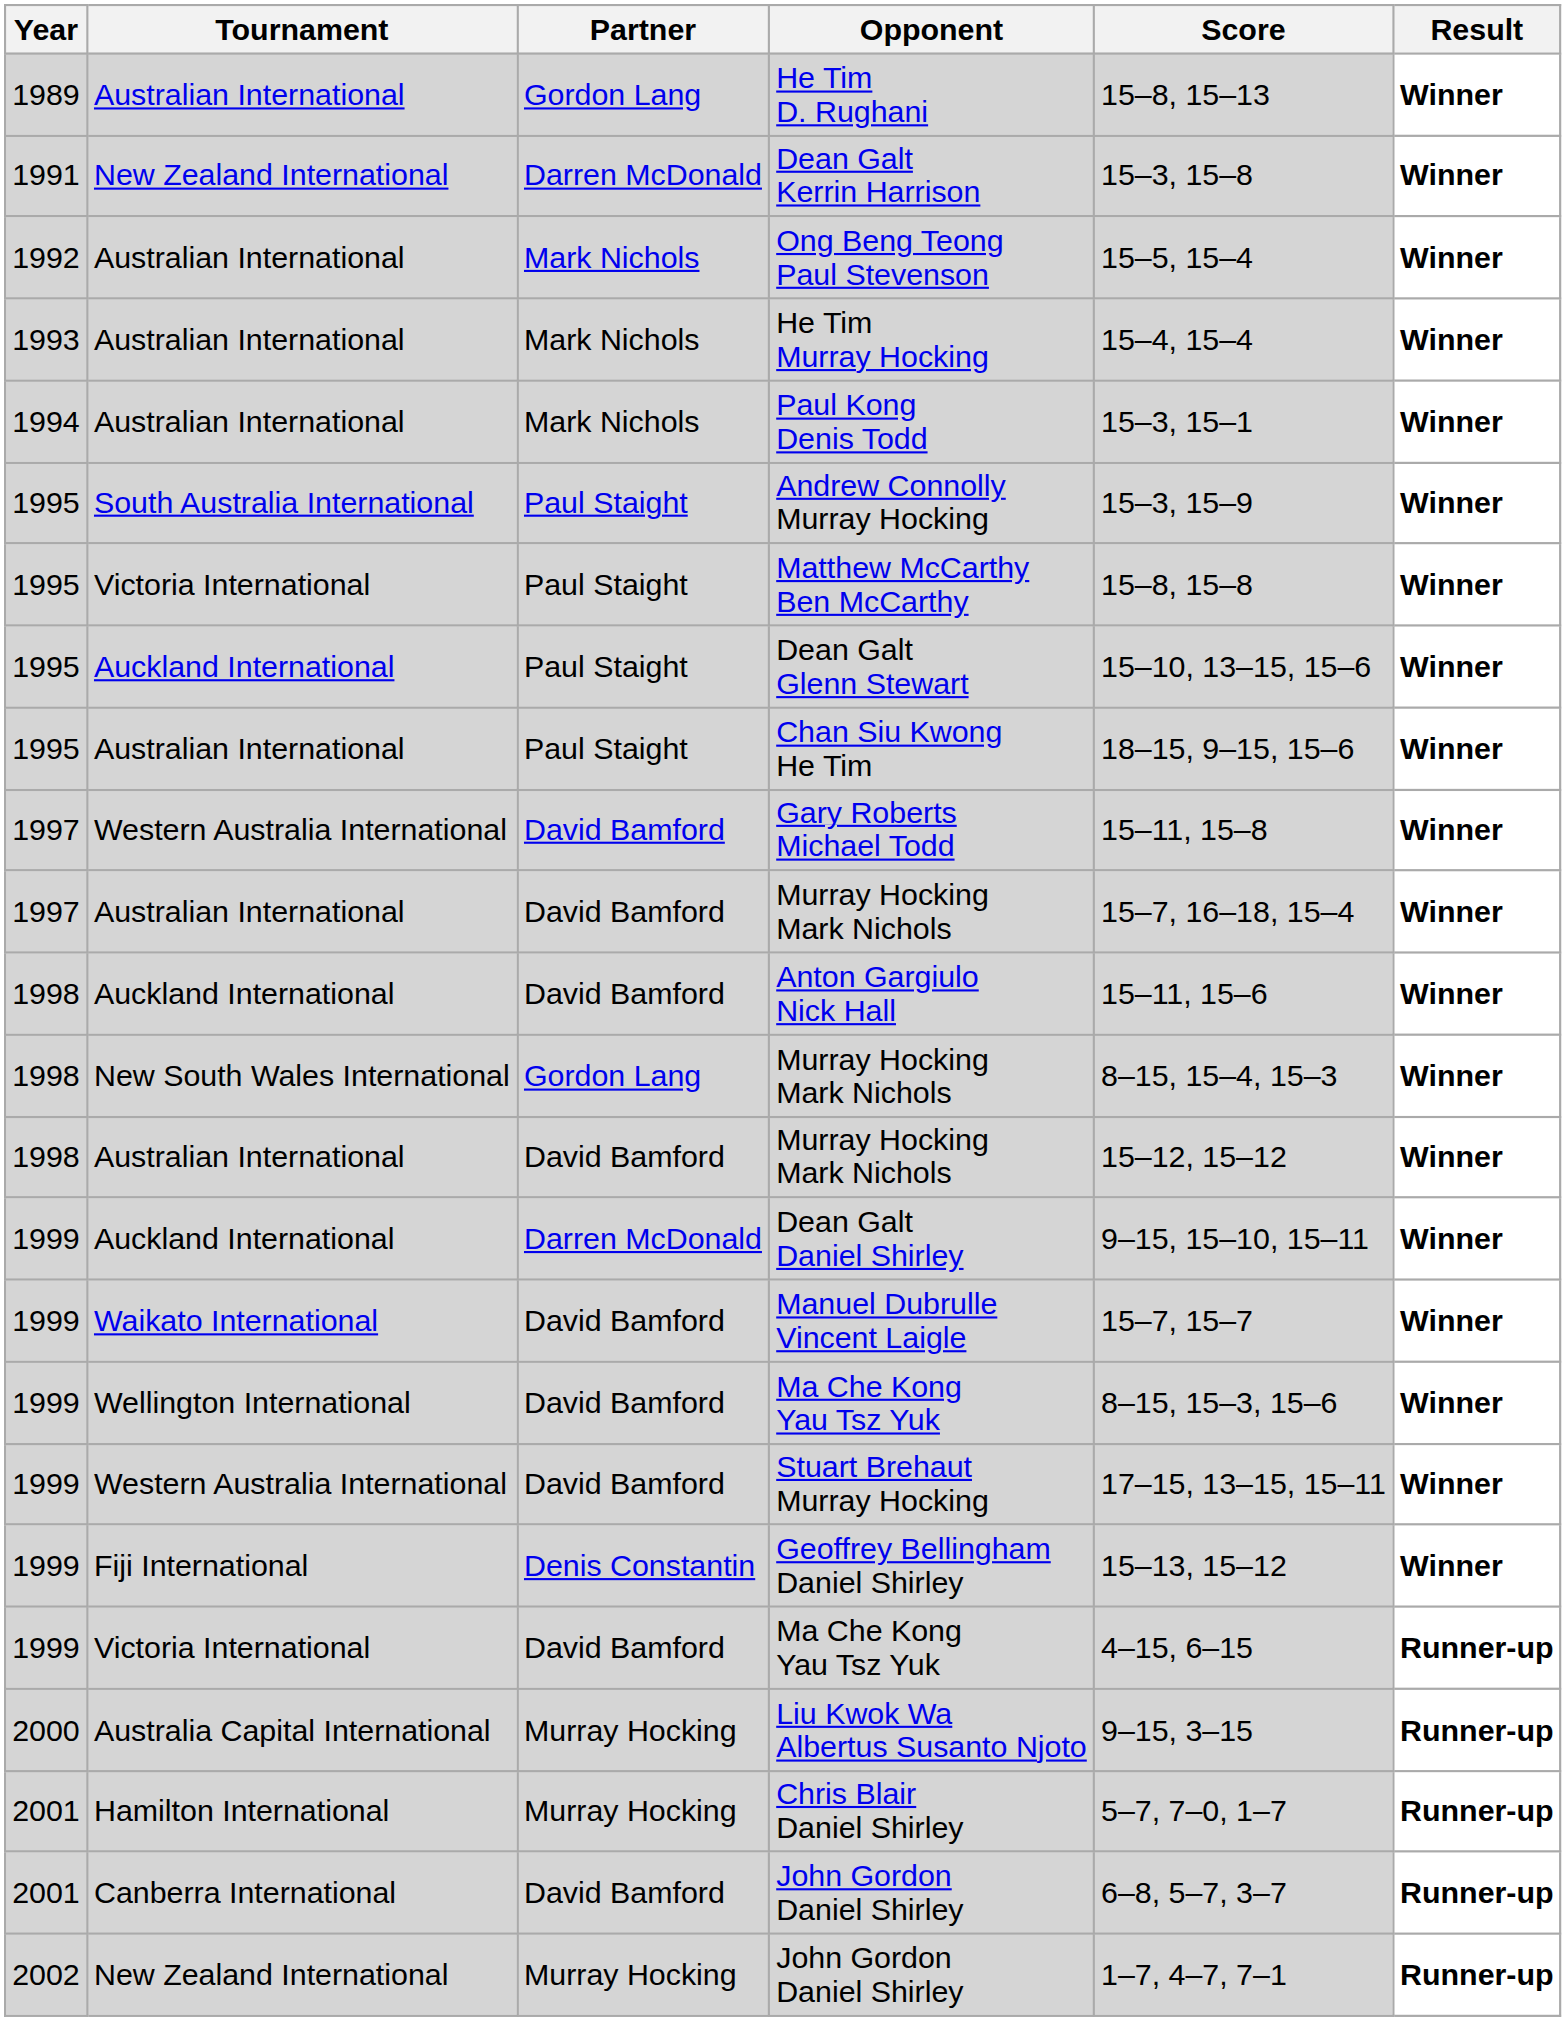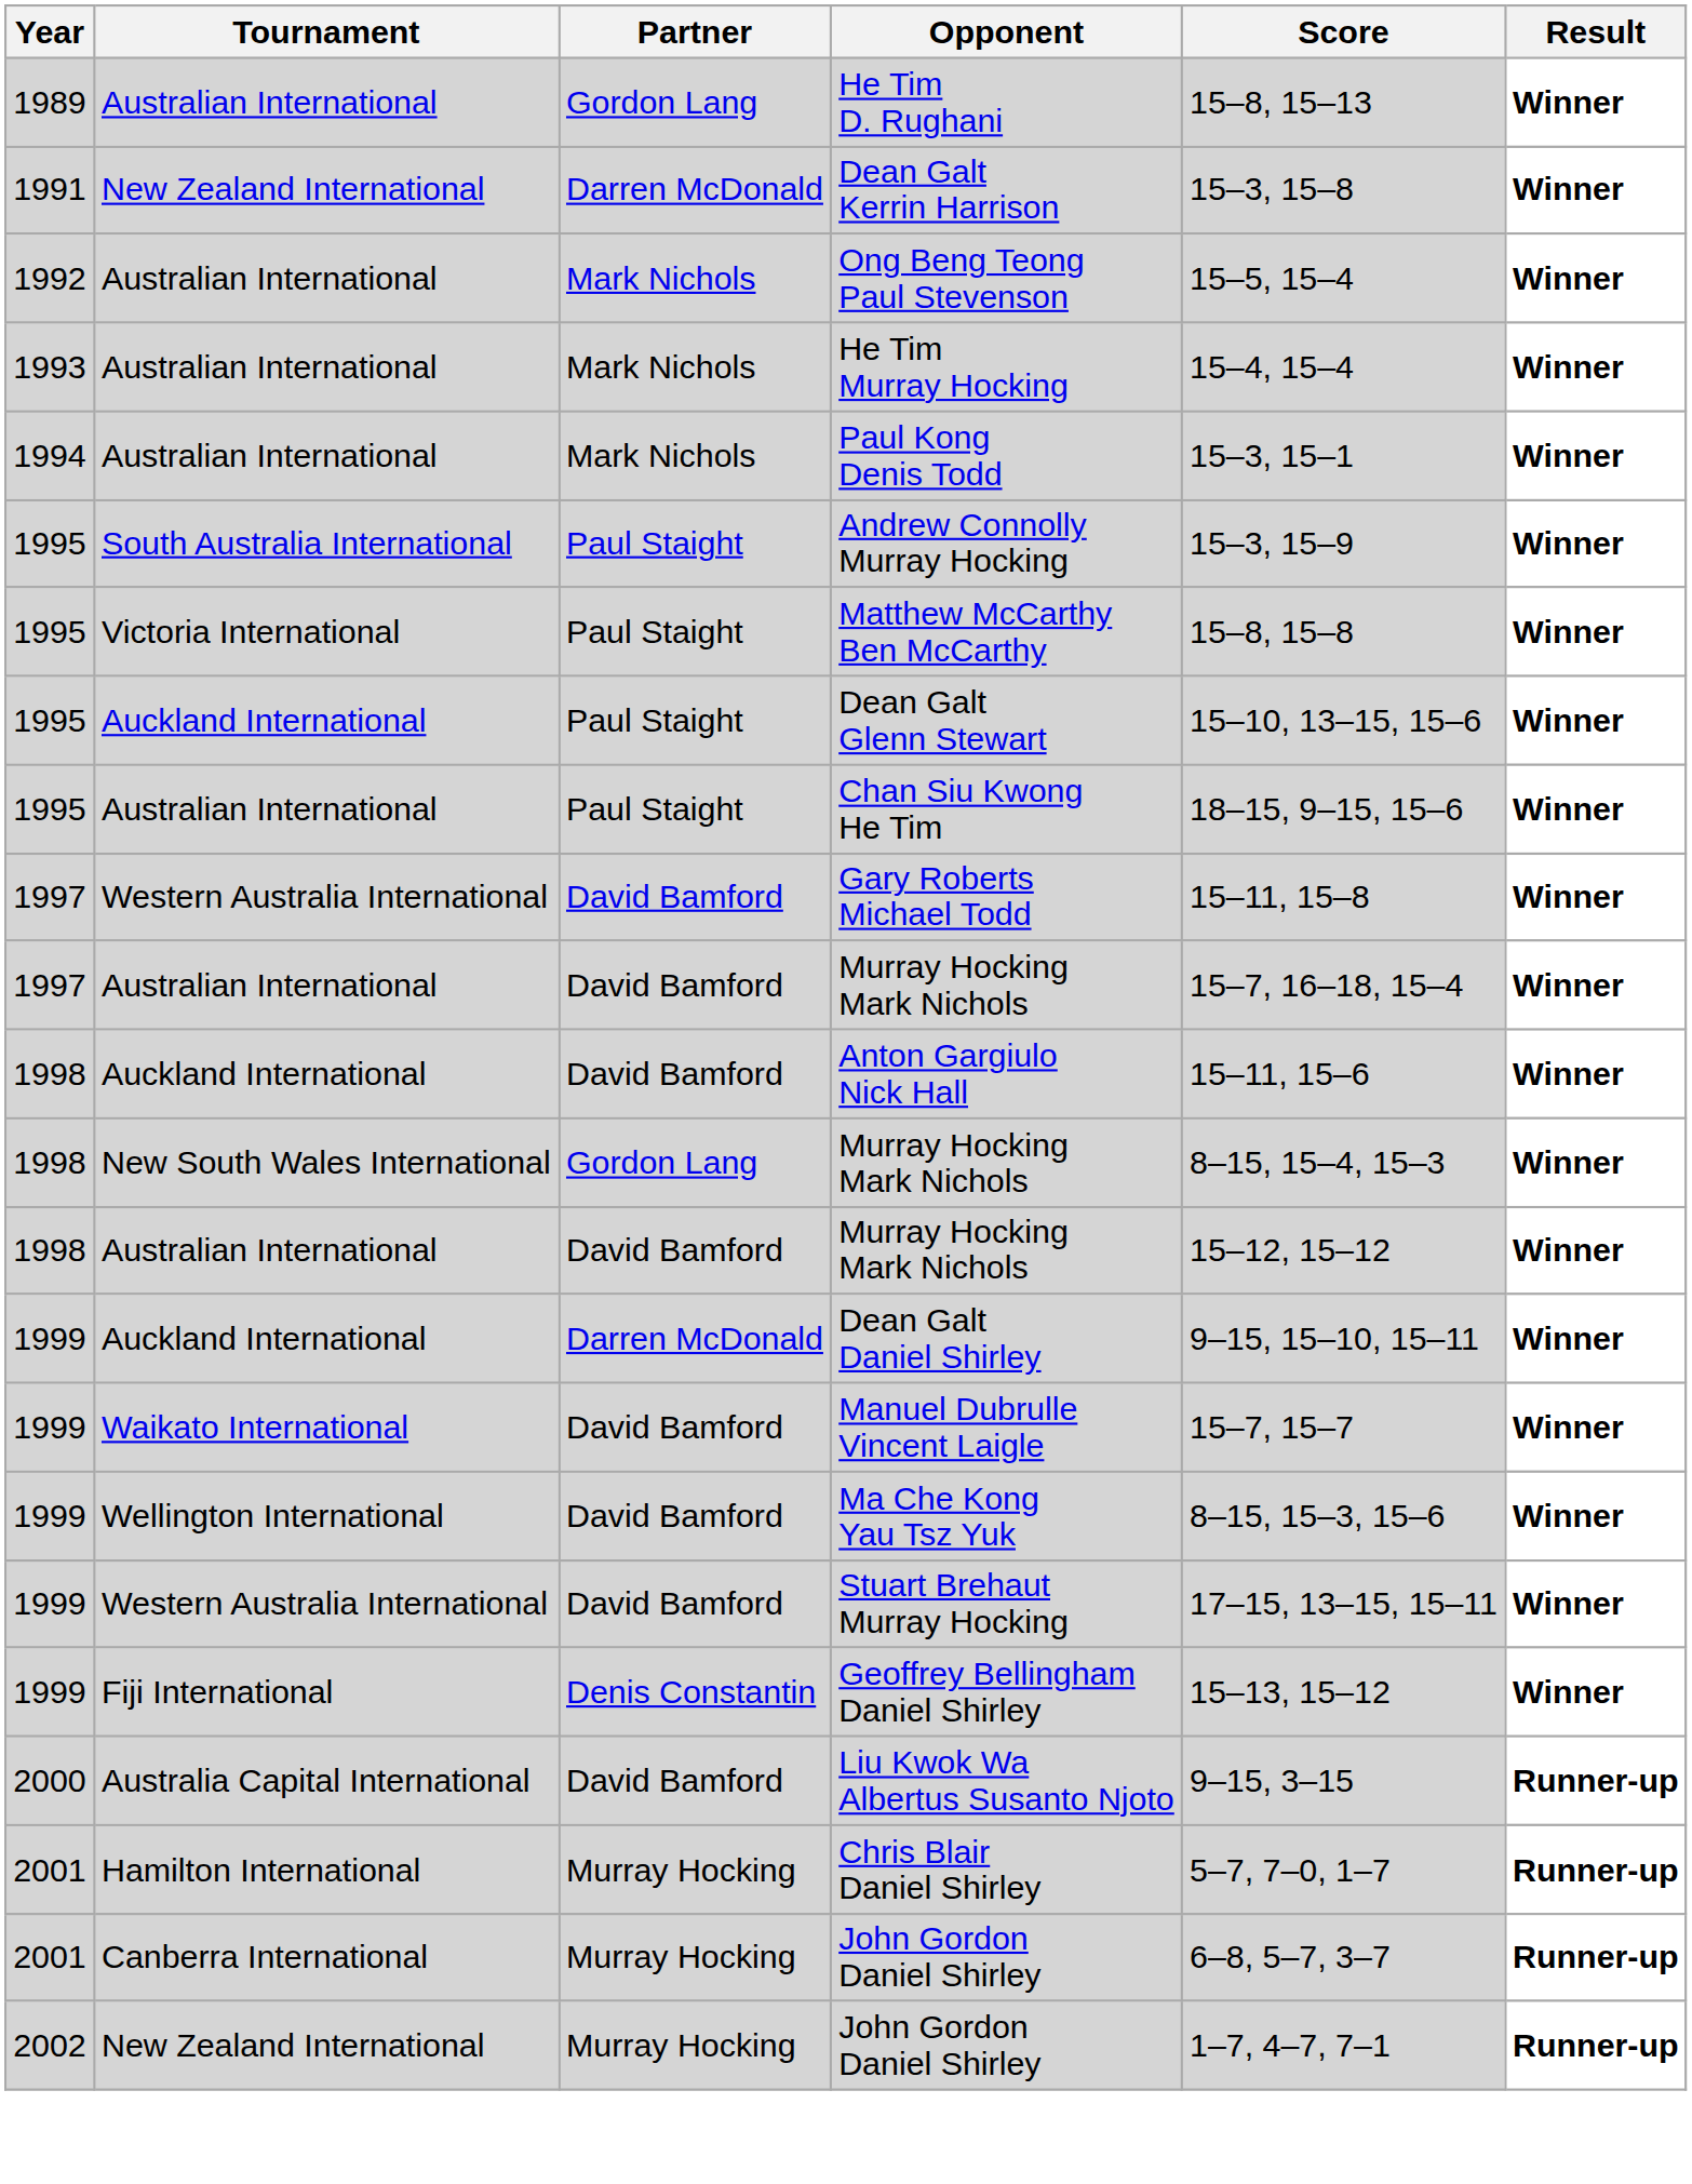- row: 1999 | Victoria International | David Bamford | Ma Che Kong Yau Tsz Yuk | 4–15, 6–15 | Runner-up
Liu Kwok Wa Albertus Susanto Njoto | Partner: Murray Hocking -> David Bamford
Canberra International / John Gordon Daniel Shirley | Partner: David Bamford -> Murray Hocking
